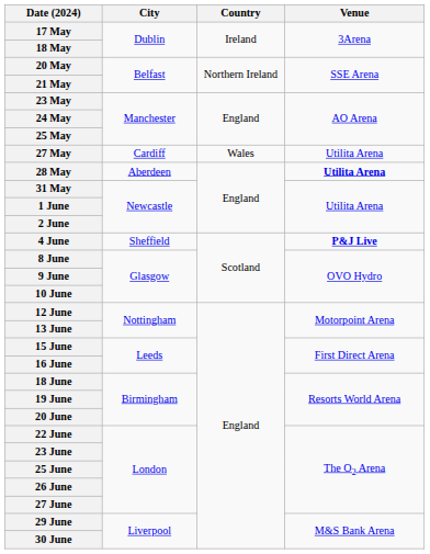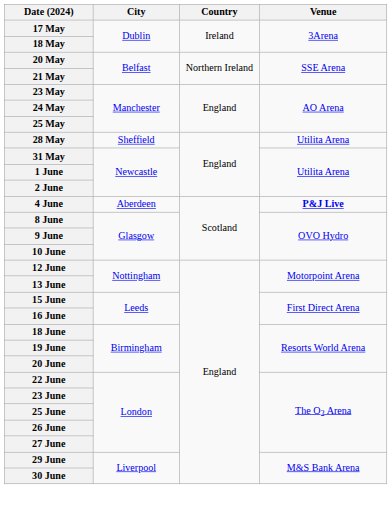- row: 27 May | Cardiff | Wales | Utilita Arena
28 May | City: Aberdeen -> Sheffield
28 May | Venue: bold -> normal
4 June | City: Sheffield -> Aberdeen
